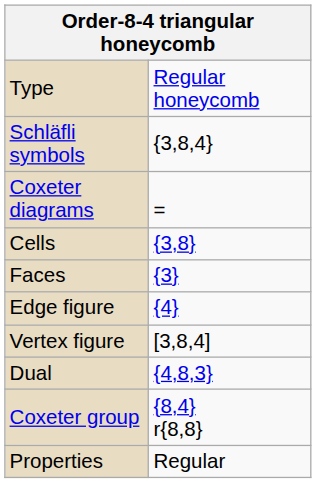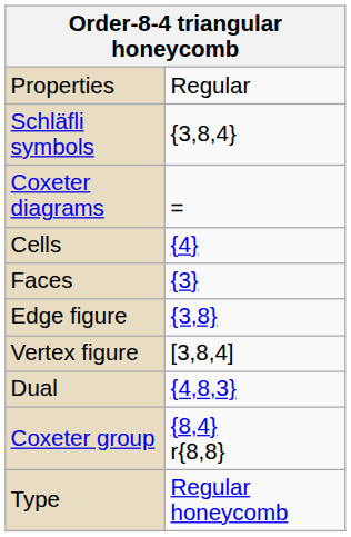rows swapped: Type <-> Properties
Cells | column 2: {3,8} -> {4}
Edge figure | column 2: {4} -> {3,8}
